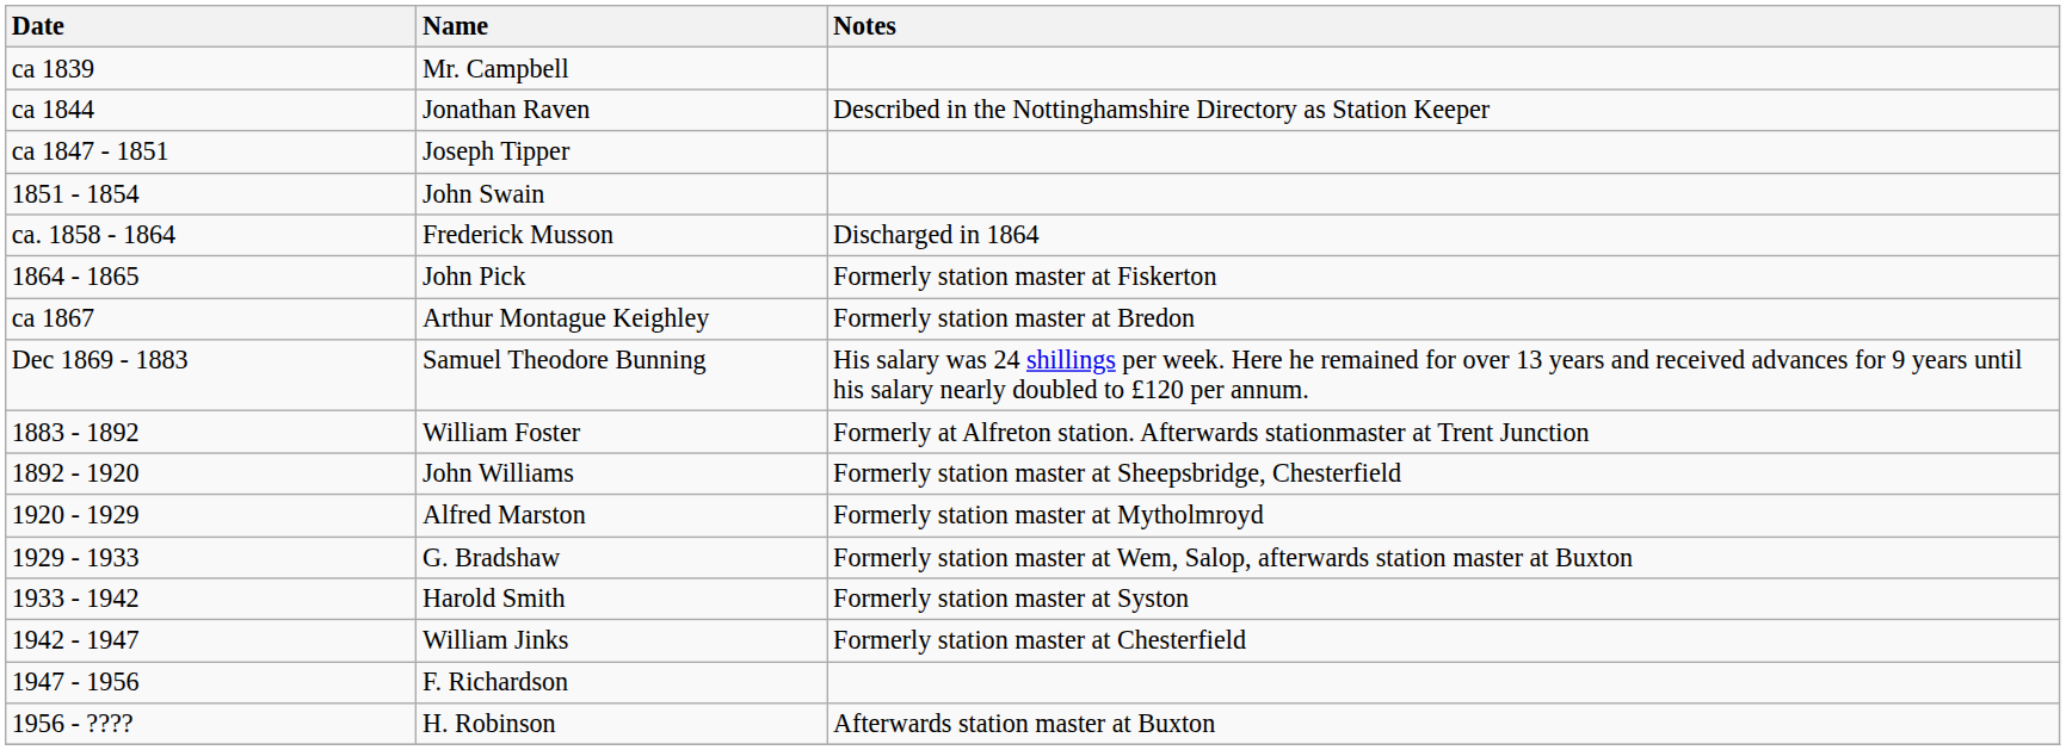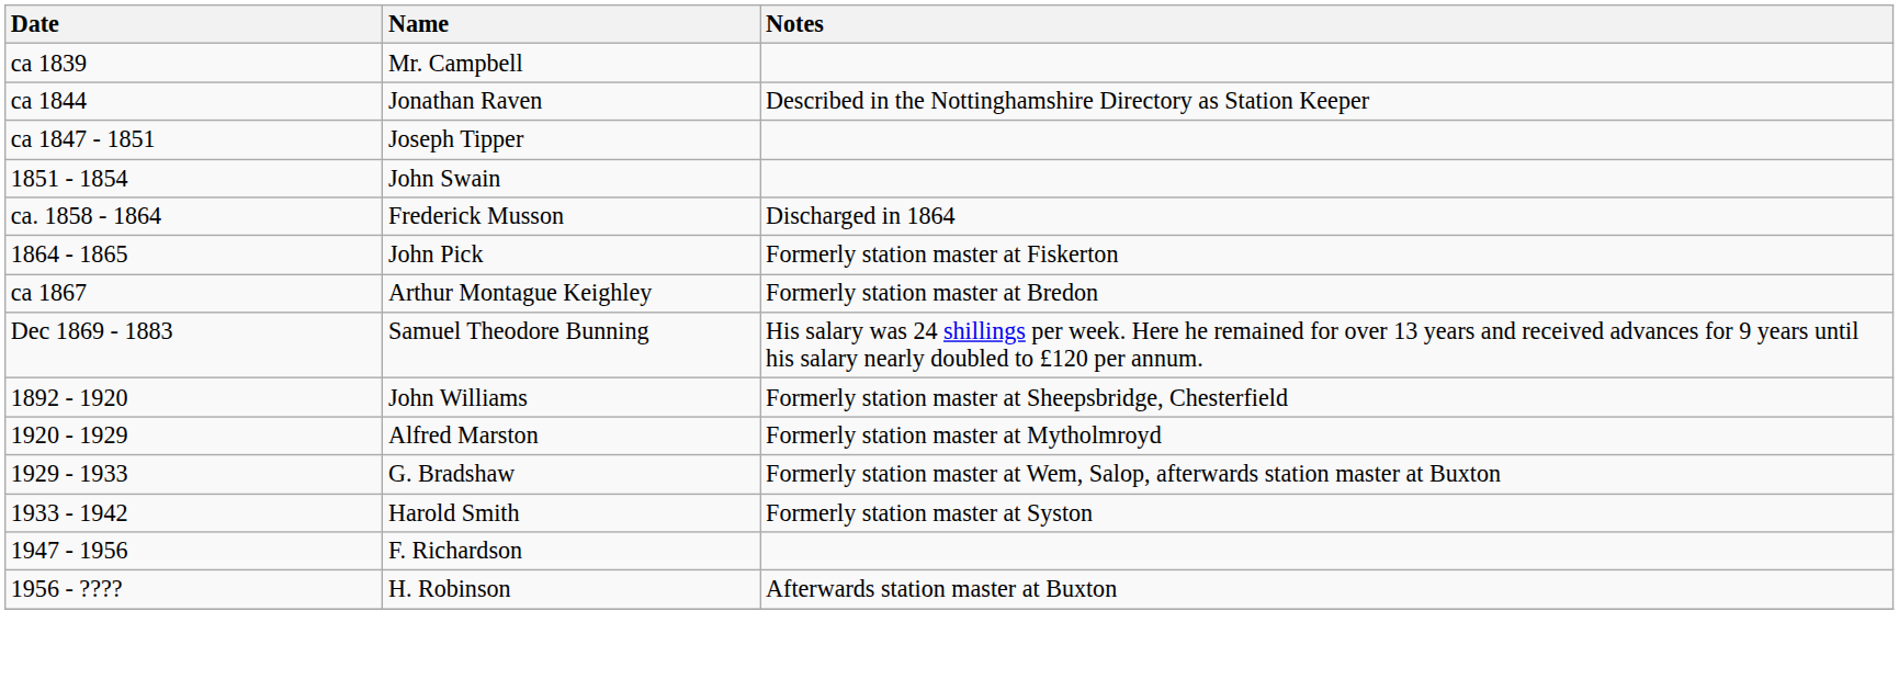- row: 1883 - 1892 | William Foster | Formerly at Alfreton station. Afterwards stationmaster at Trent Junction
- row: 1942 - 1947 | William Jinks | Formerly station master at Chesterfield
